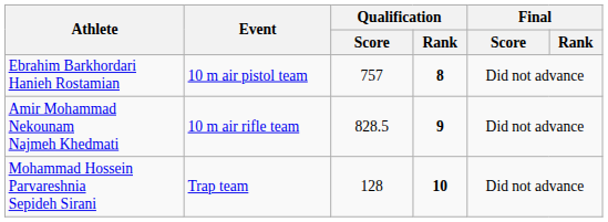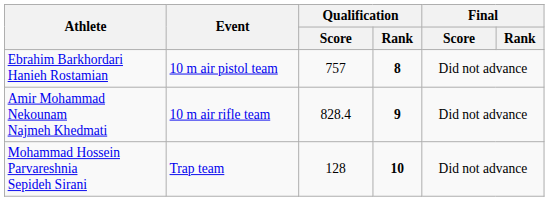Amir Mohammad Nekounam Najmeh Khedmati | Qualification / Score: 828.5 -> 828.4
